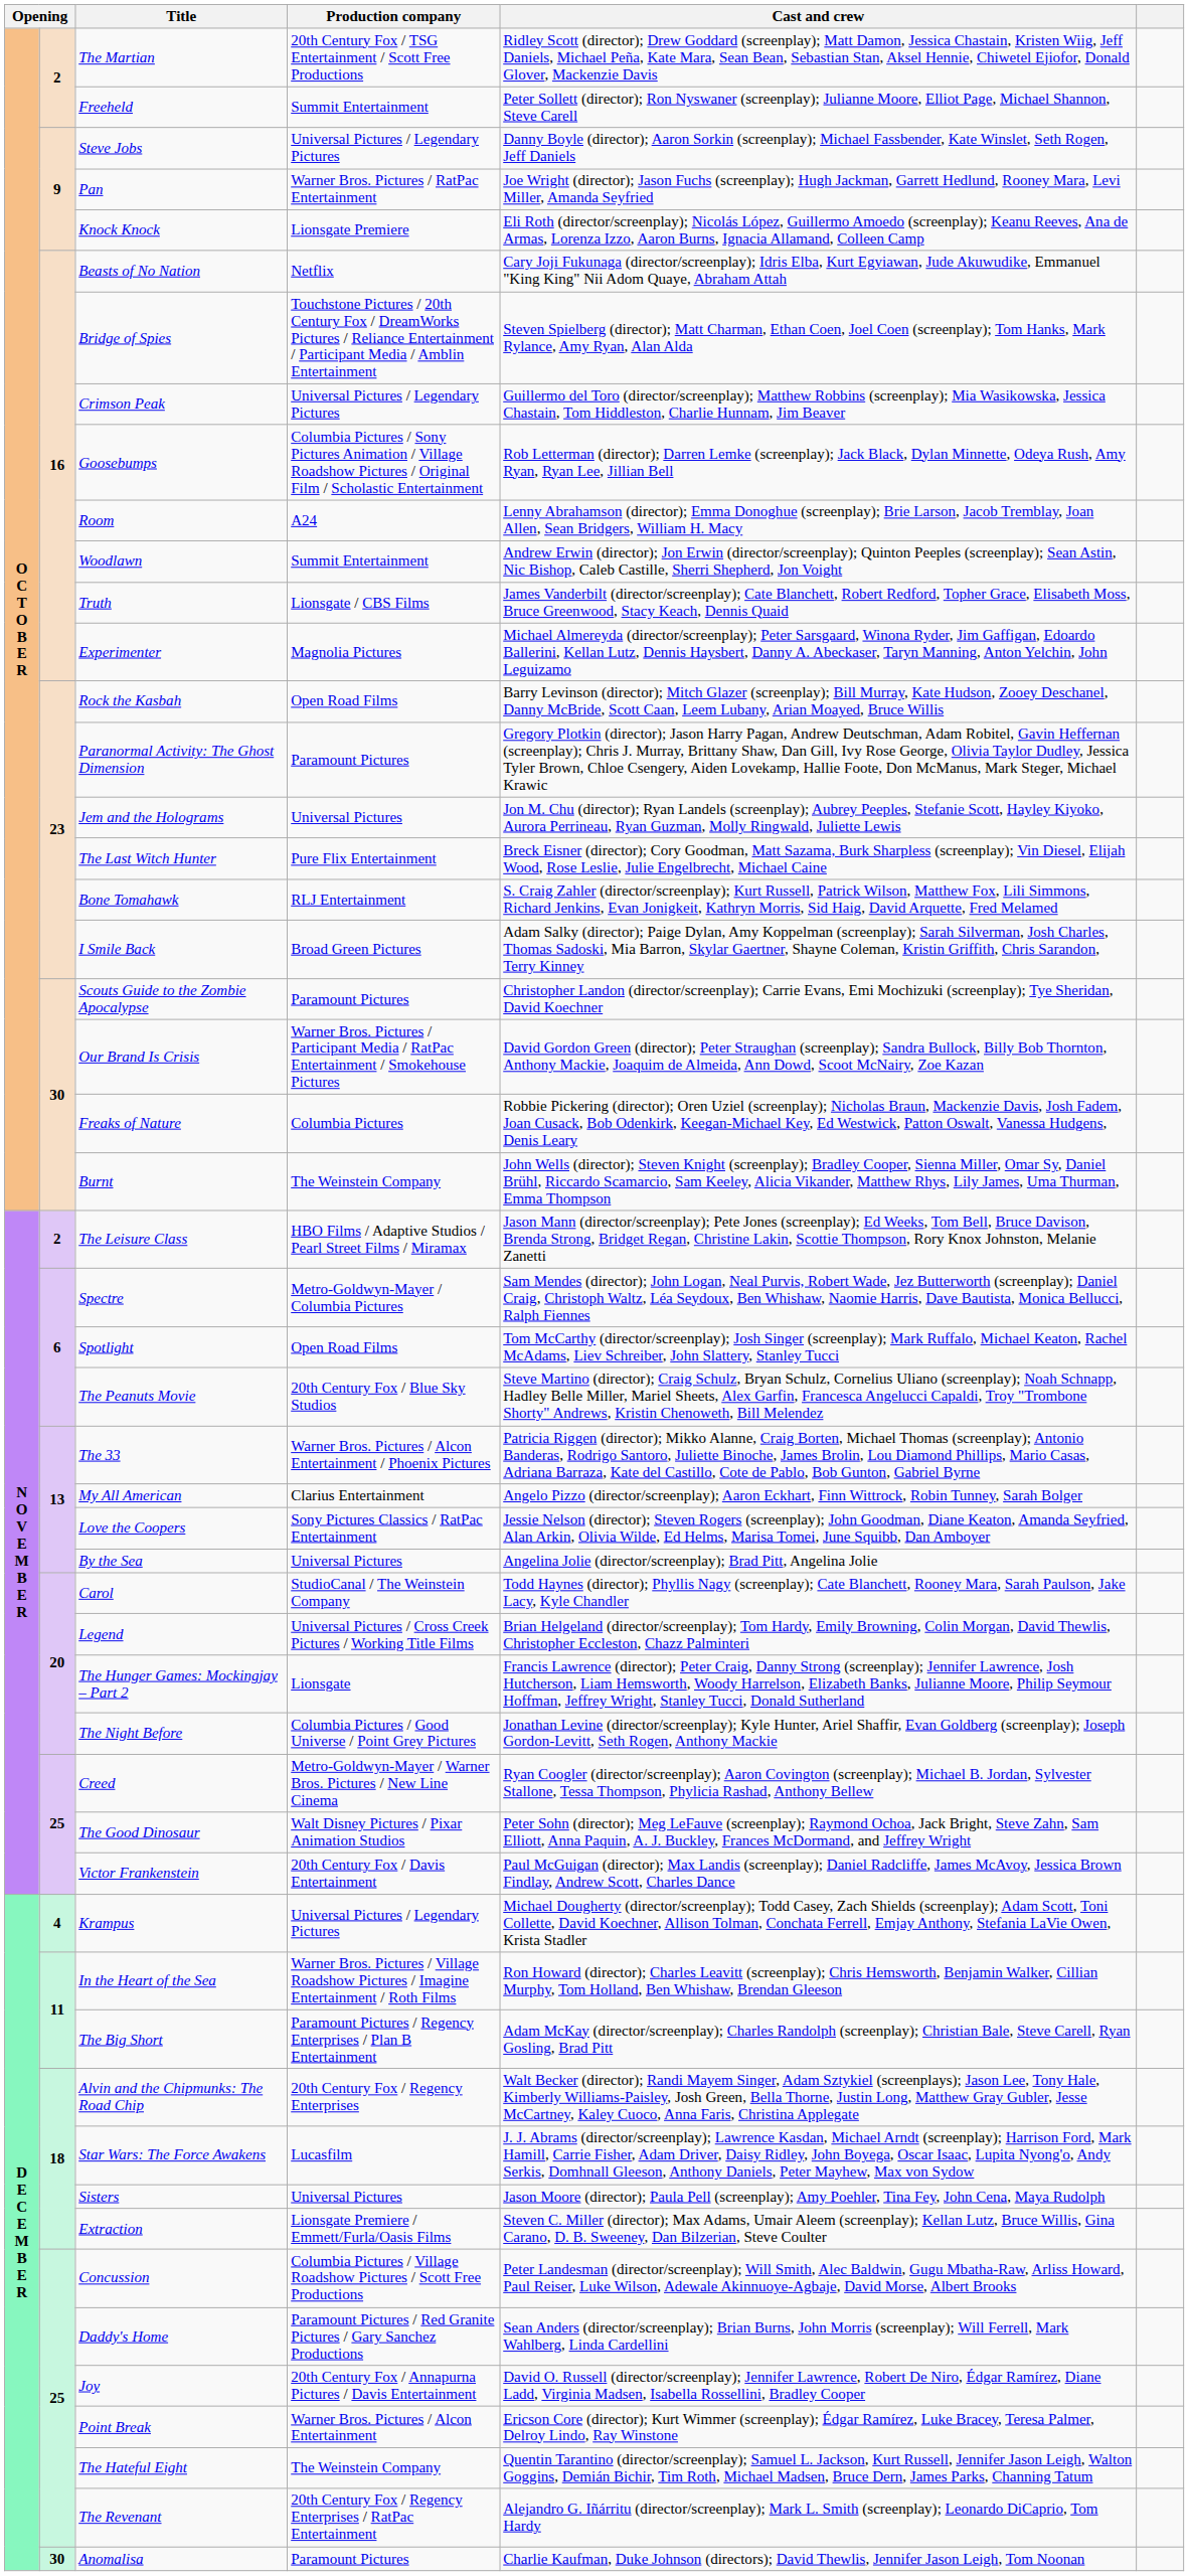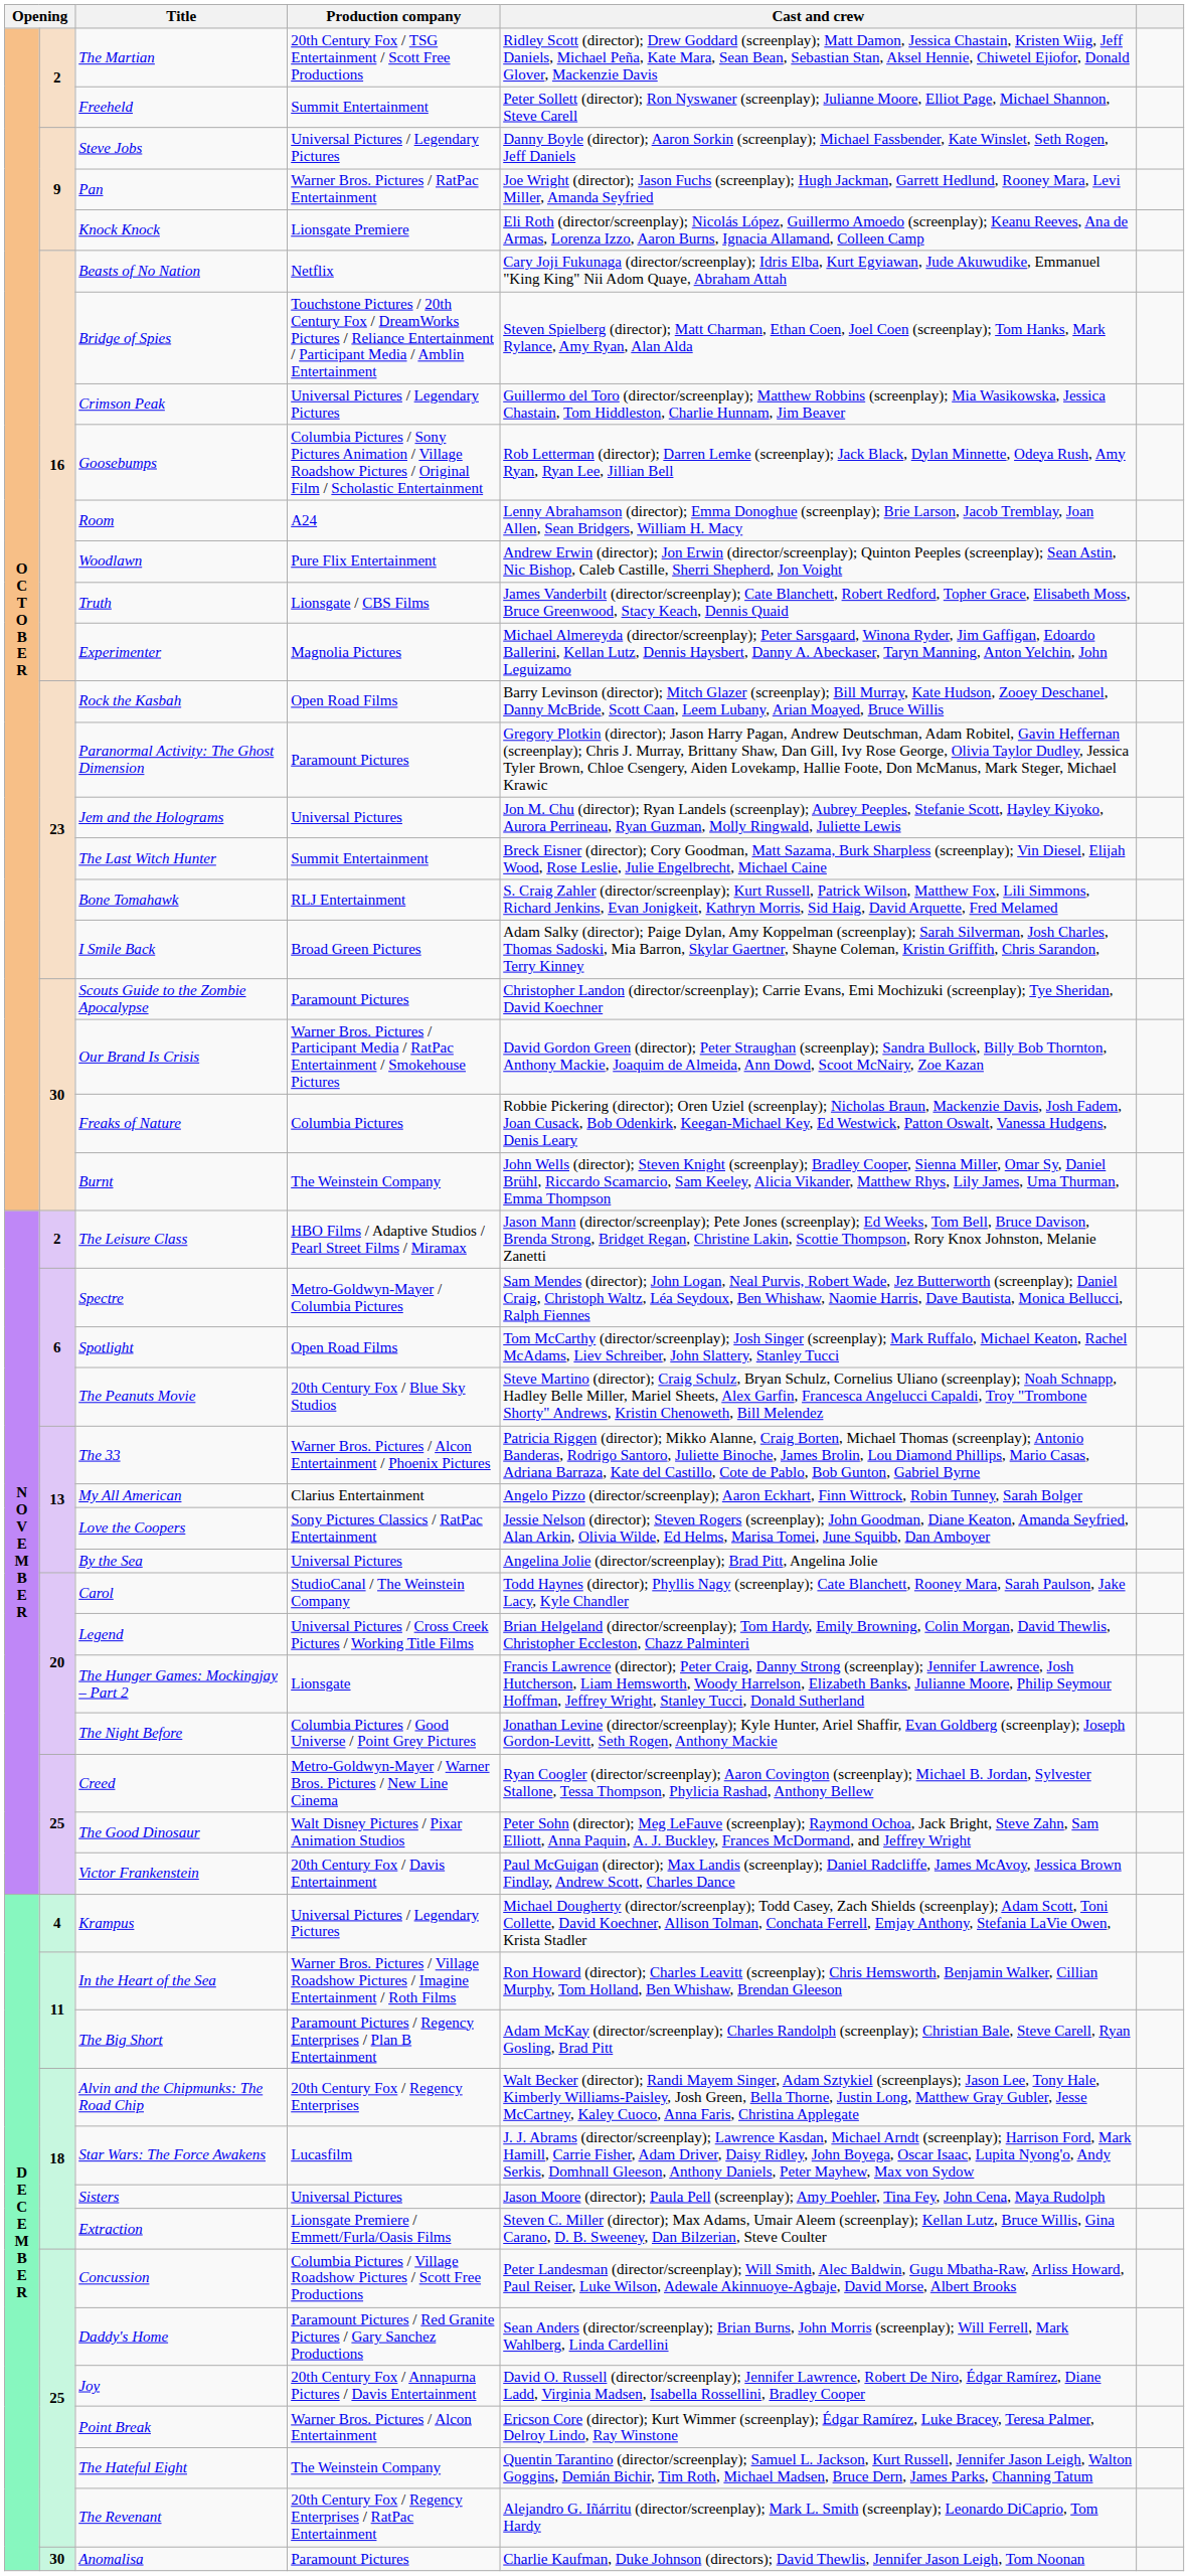Woodlawn | Production company: Summit Entertainment -> Pure Flix Entertainment
The Last Witch Hunter | Production company: Pure Flix Entertainment -> Summit Entertainment
